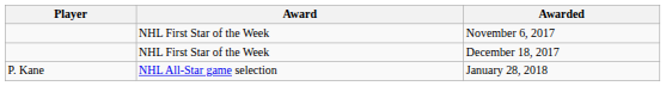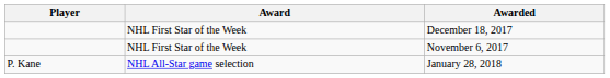rows swapped: November 6, 2017 <-> December 18, 2017
